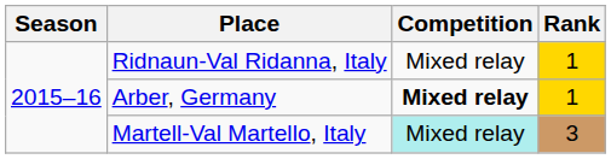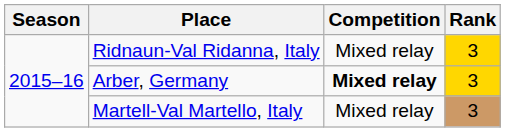Ridnaun-Val Ridanna, Italy | Rank: 1 -> 3
Arber, Germany | Rank: 1 -> 3
Martell-Val Martello, Italy | Competition: paleturquoise background -> no background
